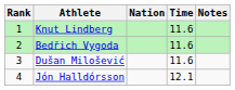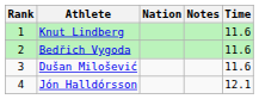columns swapped: Time <-> Notes
